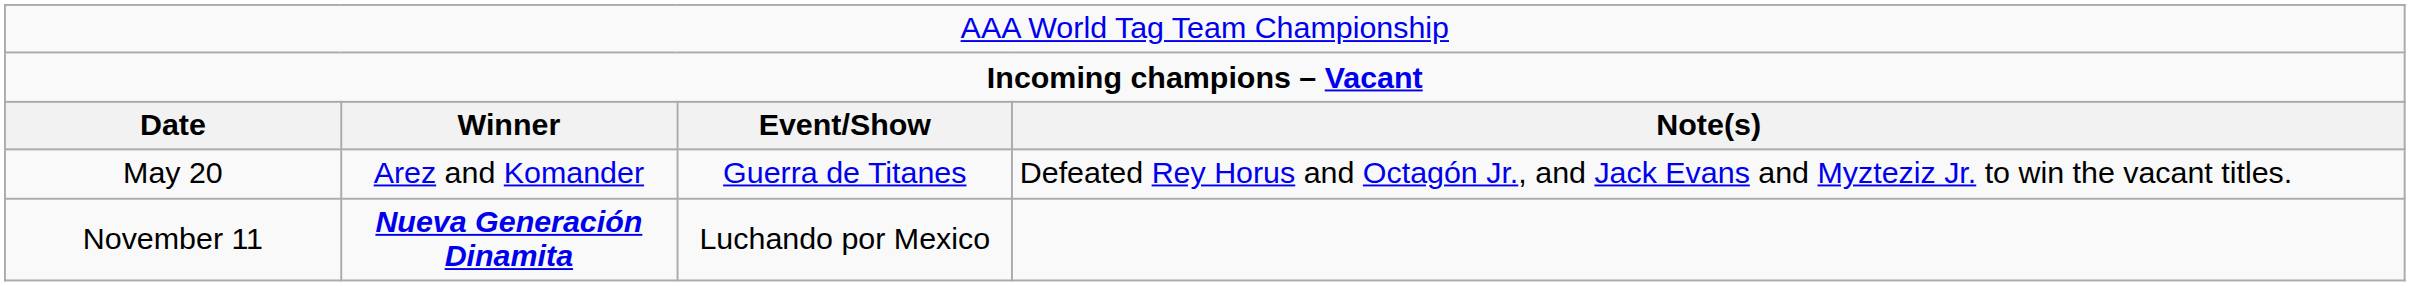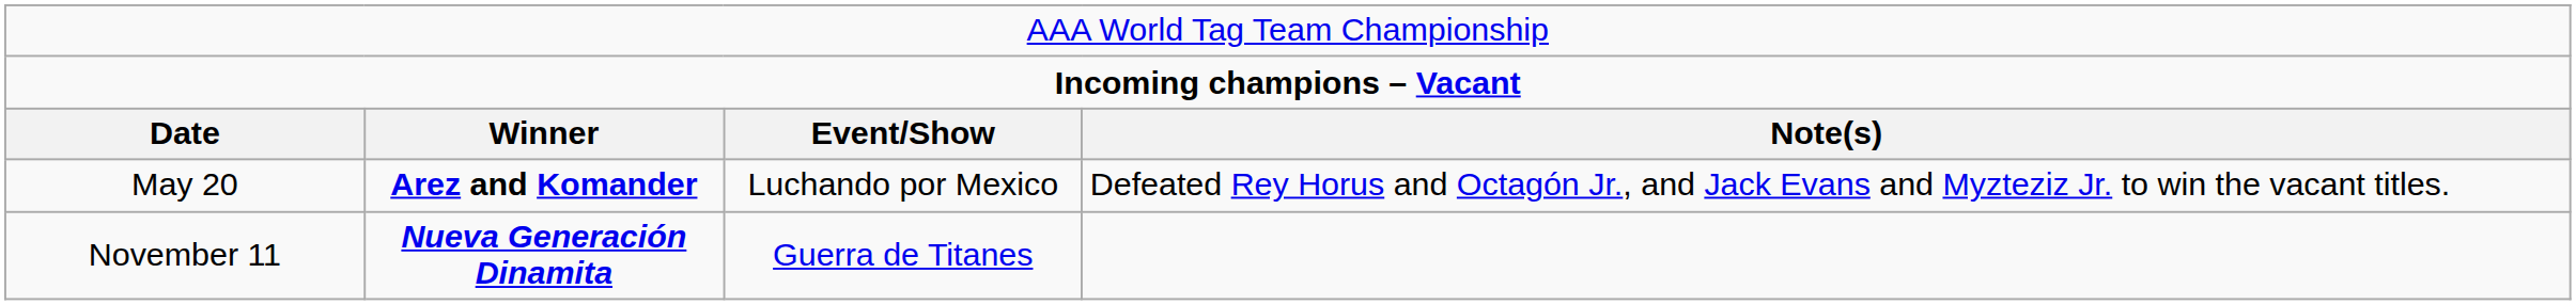May 20 | column 2: normal -> bold
May 20 | column 3: Guerra de Titanes -> Luchando por Mexico
November 11 | column 3: Luchando por Mexico -> Guerra de Titanes
